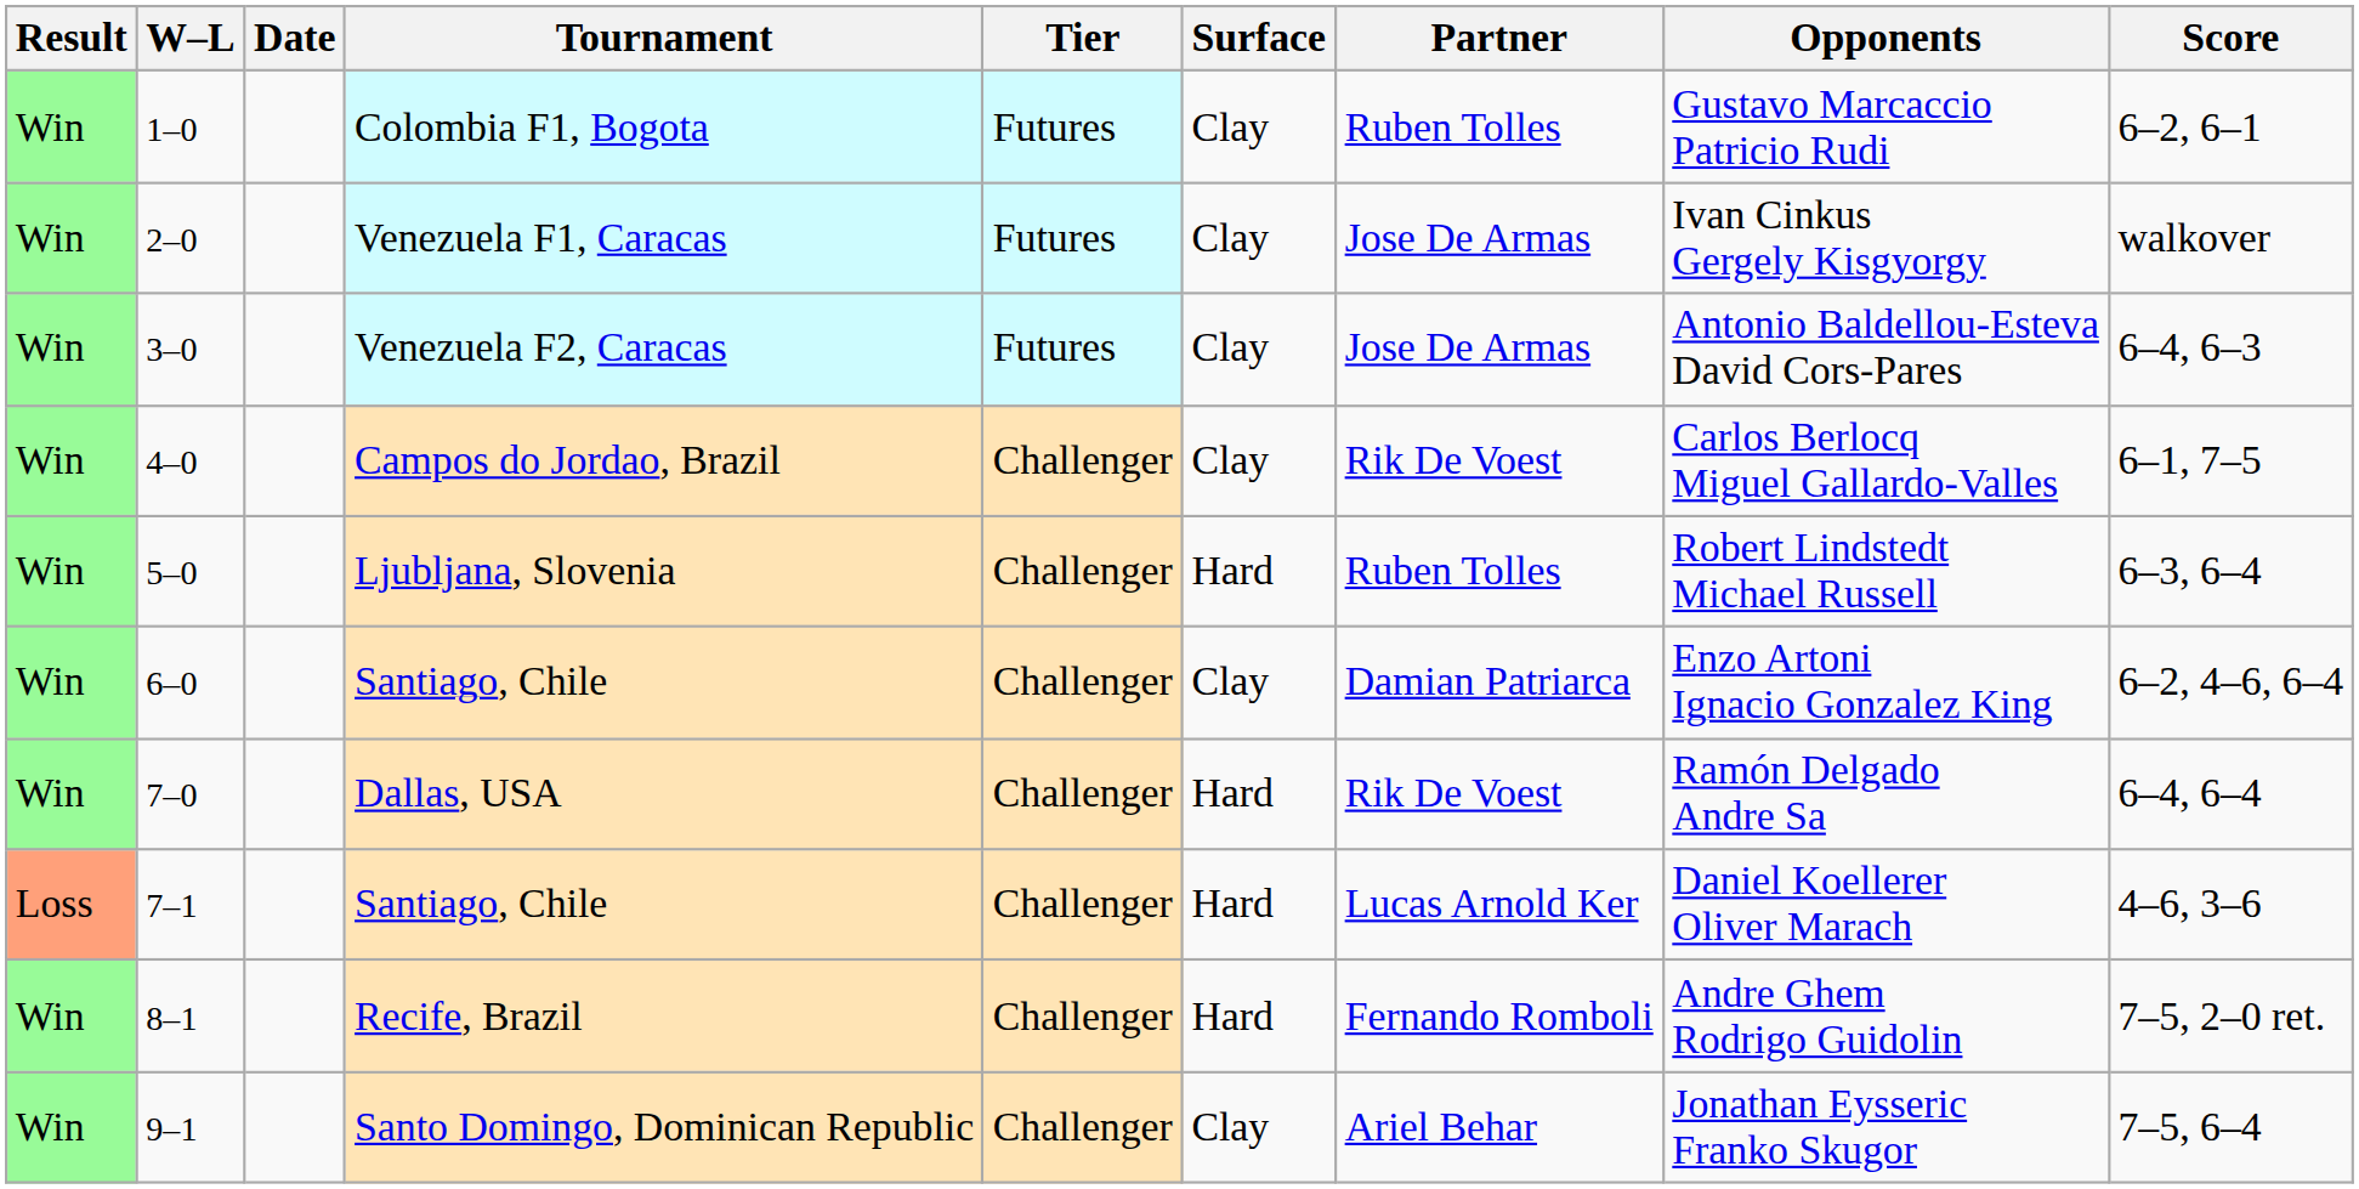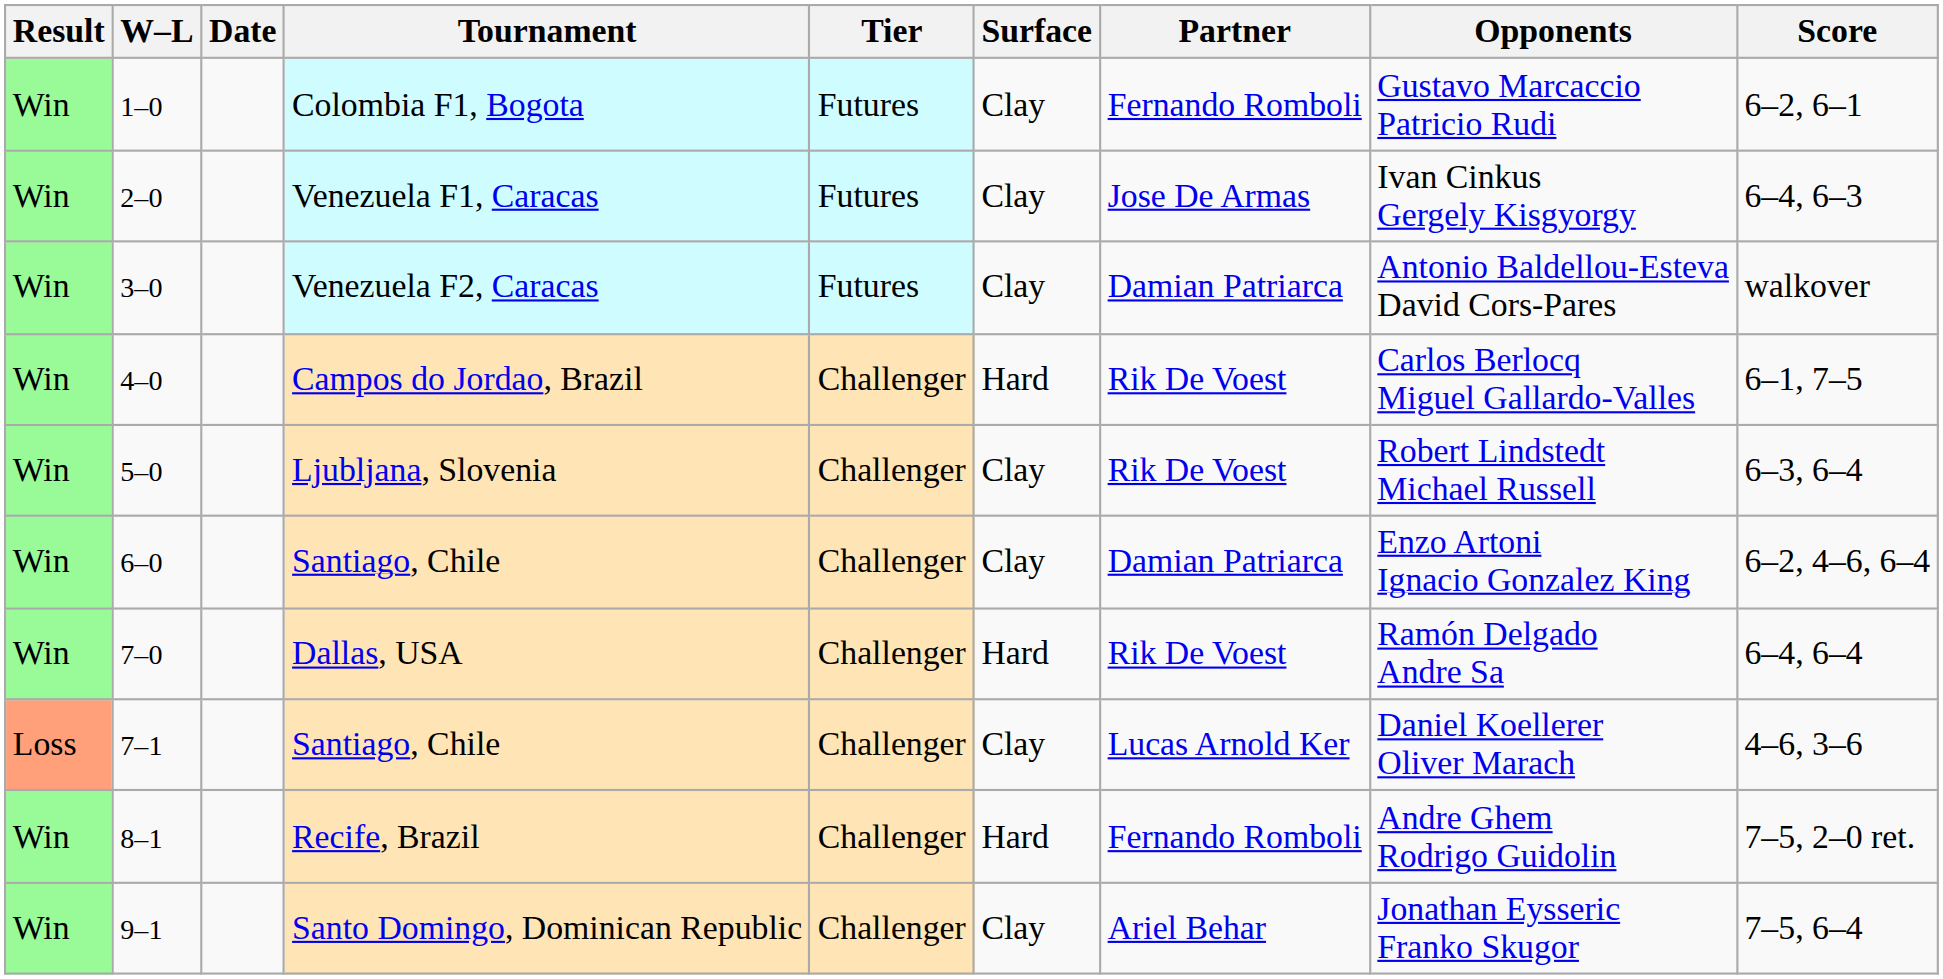Colombia F1, Bogota | Partner: Ruben Tolles -> Fernando Romboli
Venezuela F1, Caracas | Score: walkover -> 6–4, 6–3
Venezuela F2, Caracas | Partner: Jose De Armas -> Damian Patriarca
Venezuela F2, Caracas | Score: 6–4, 6–3 -> walkover
Campos do Jordao, Brazil | Surface: Clay -> Hard
Ljubljana, Slovenia | Surface: Hard -> Clay
Ljubljana, Slovenia | Partner: Ruben Tolles -> Rik De Voest
7–1 / Santiago, Chile | Surface: Hard -> Clay
